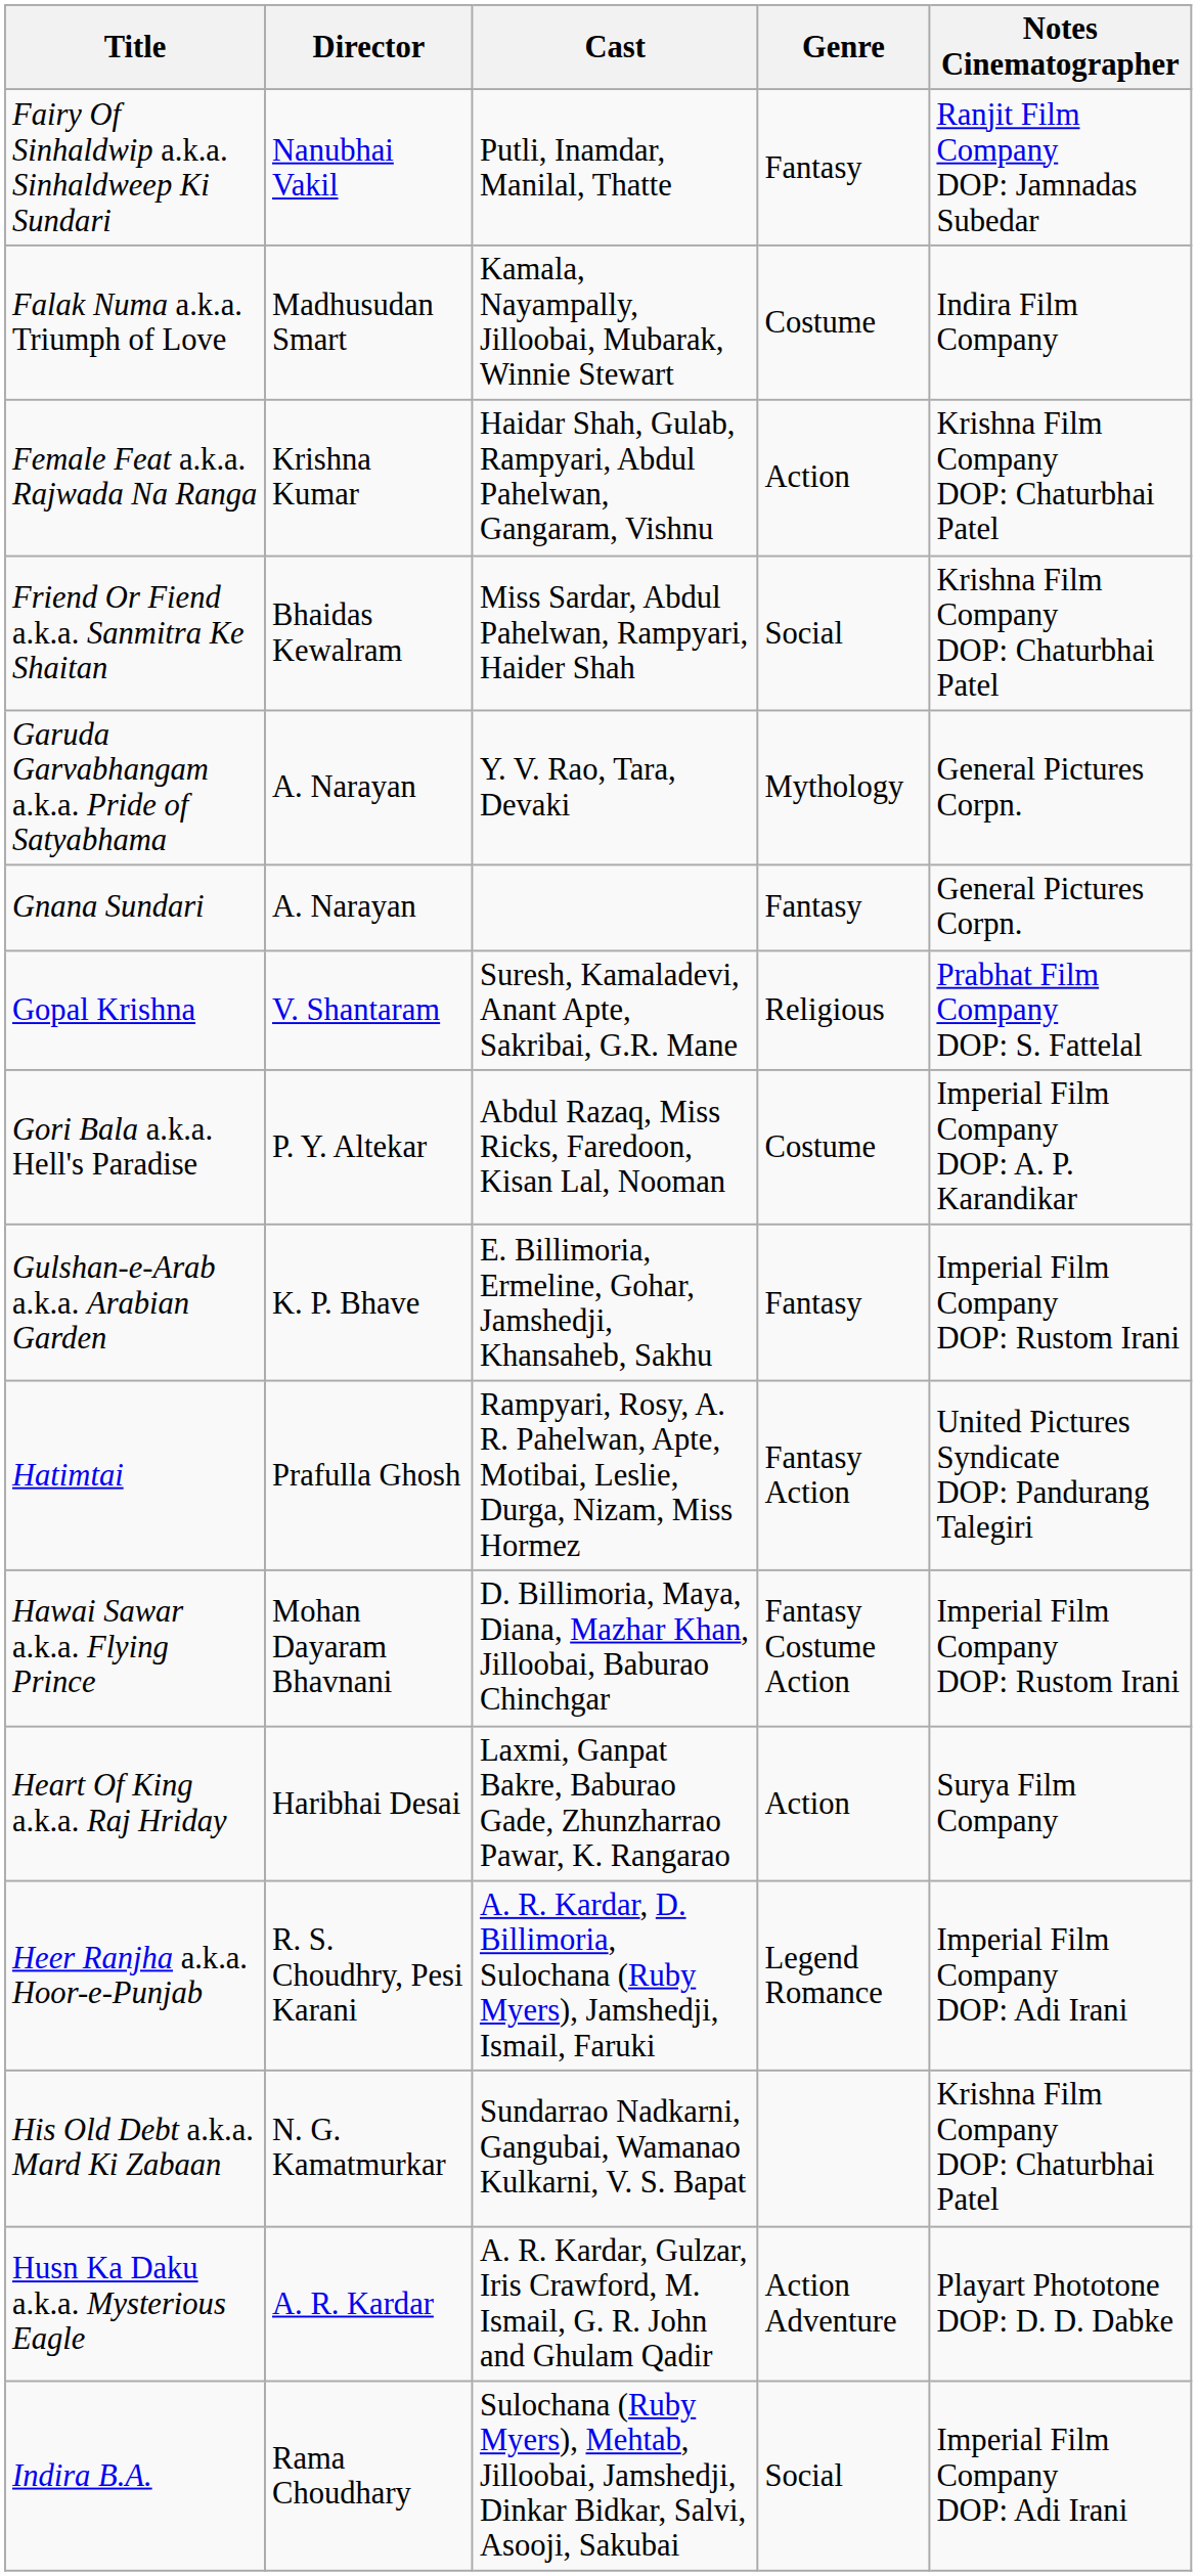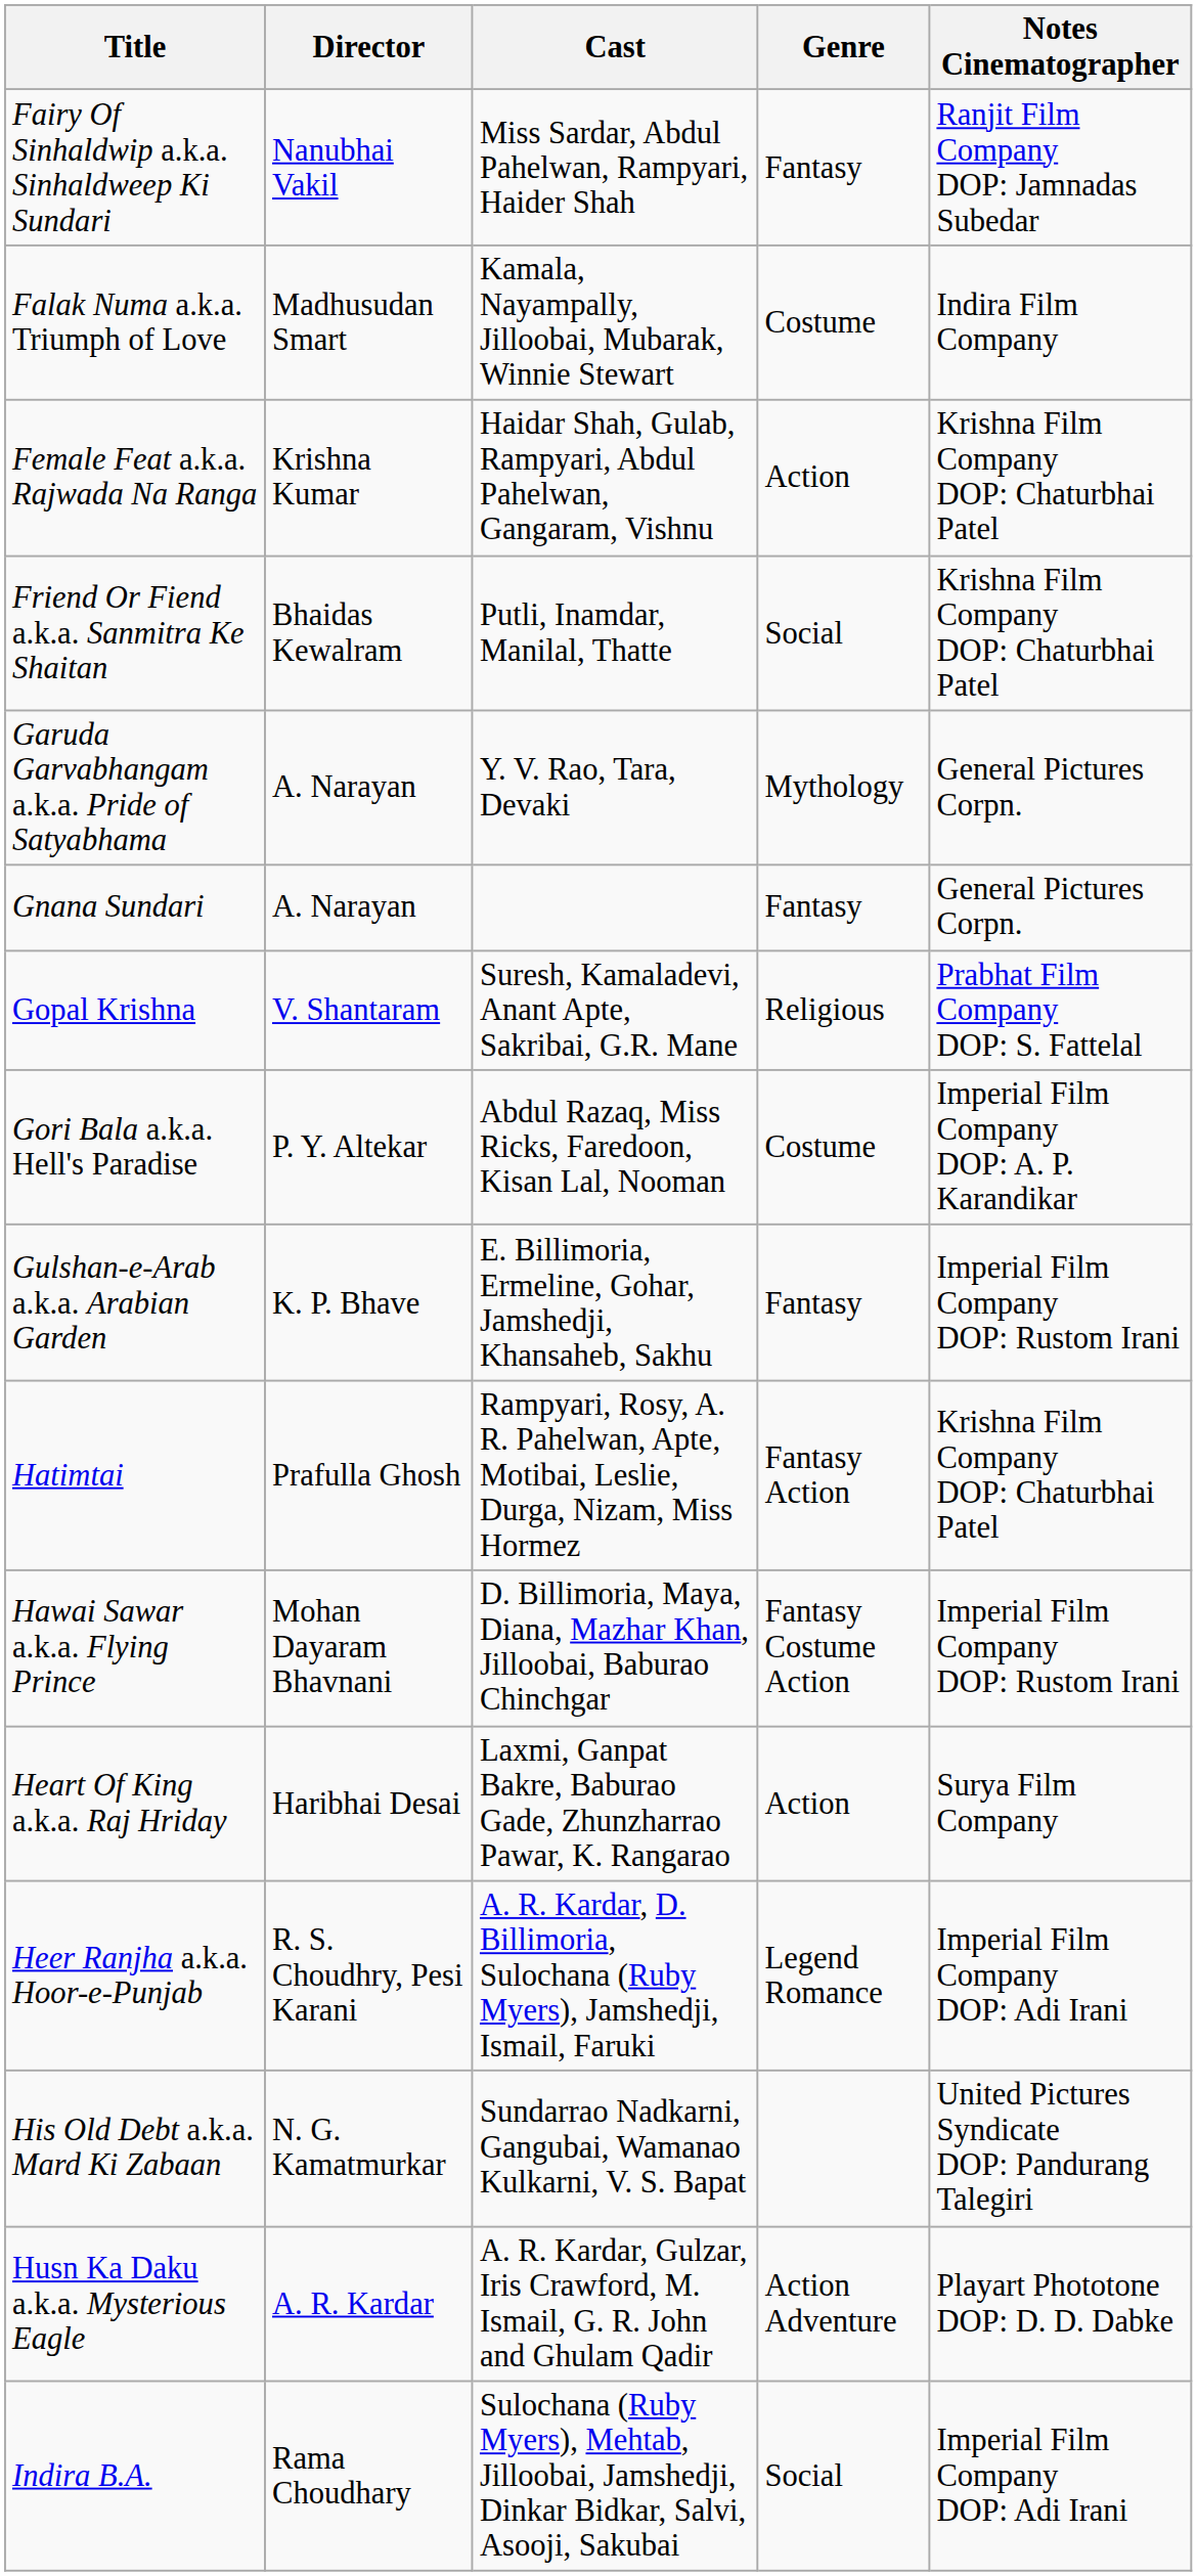Fairy Of Sinhaldwip a.k.a. Sinhaldweep Ki Sundari | Cast: Putli, Inamdar, Manilal, Thatte -> Miss Sardar, Abdul Pahelwan, Rampyari, Haider Shah
Friend Or Fiend a.k.a. Sanmitra Ke Shaitan | Cast: Miss Sardar, Abdul Pahelwan, Rampyari, Haider Shah -> Putli, Inamdar, Manilal, Thatte
Hatimtai | Notes Cinematographer: United Pictures Syndicate DOP: Pandurang Talegiri -> Krishna Film Company DOP: Chaturbhai Patel
His Old Debt a.k.a. Mard Ki Zabaan | Notes Cinematographer: Krishna Film Company DOP: Chaturbhai Patel -> United Pictures Syndicate DOP: Pandurang Talegiri
